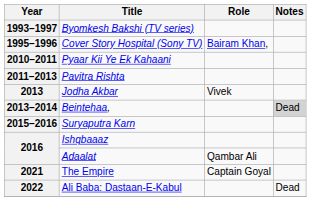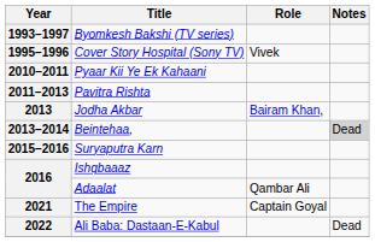1995–1996 | Role: Bairam Khan, -> Vivek
2013 | Role: Vivek -> Bairam Khan,
